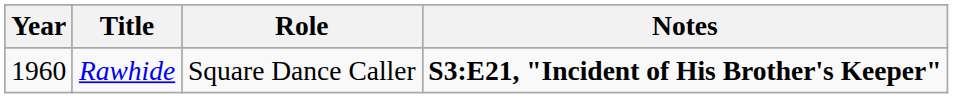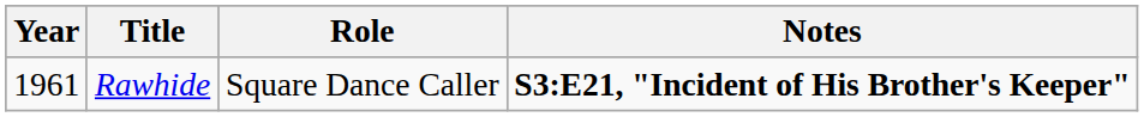Rawhide | Year: 1960 -> 1961
